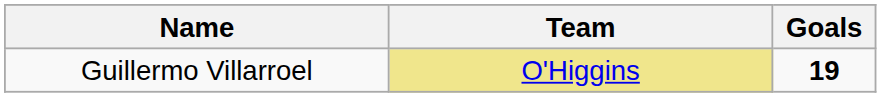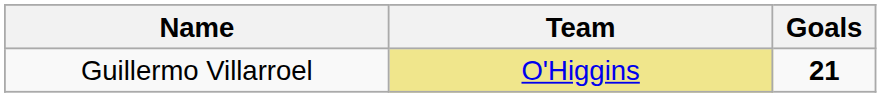Guillermo Villarroel | Goals: 19 -> 21
